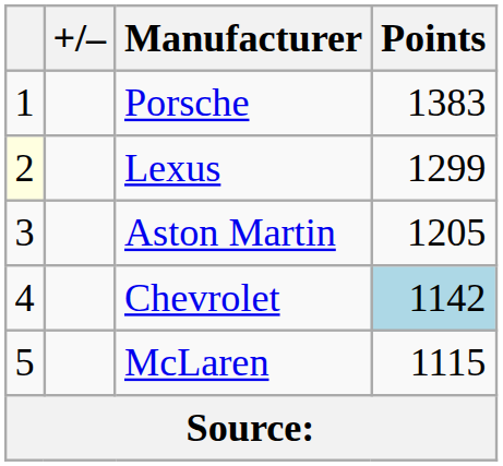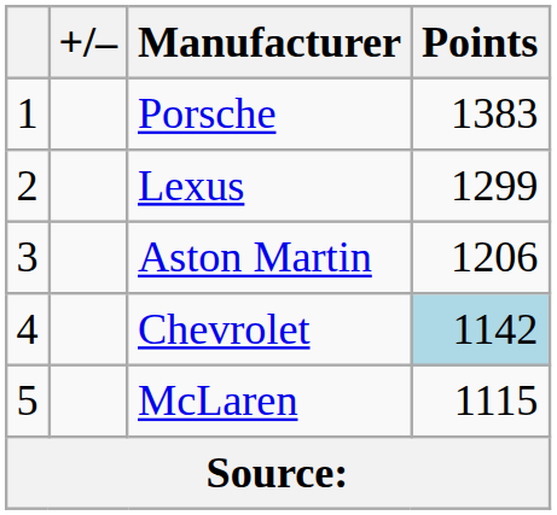Lexus | column 1: lightyellow background -> no background
Aston Martin | Points: 1205 -> 1206
